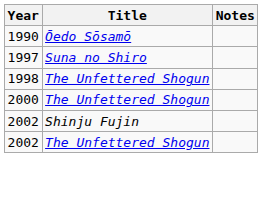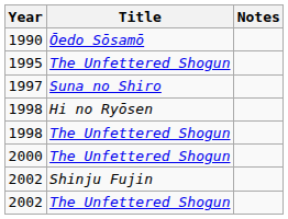+ row: 1995 | The Unfettered Shogun
+ row: 1998 | Hi no Ryōsen
